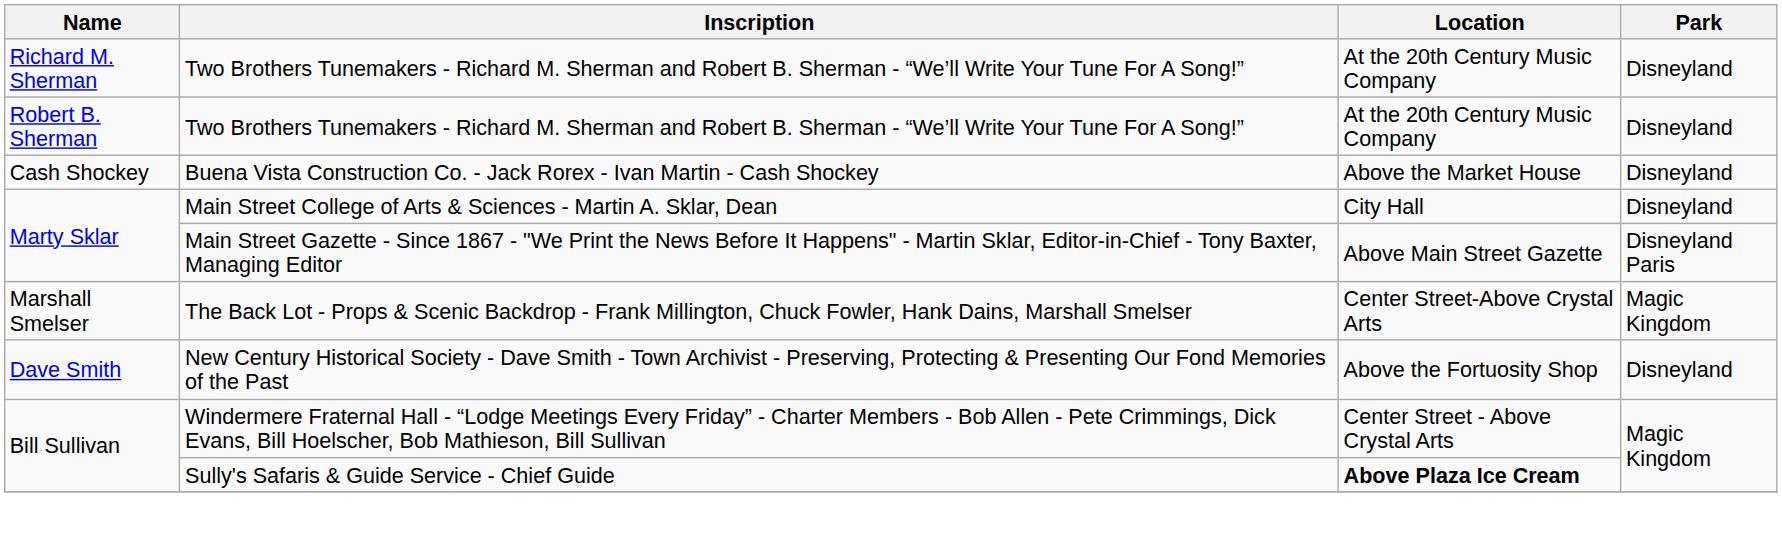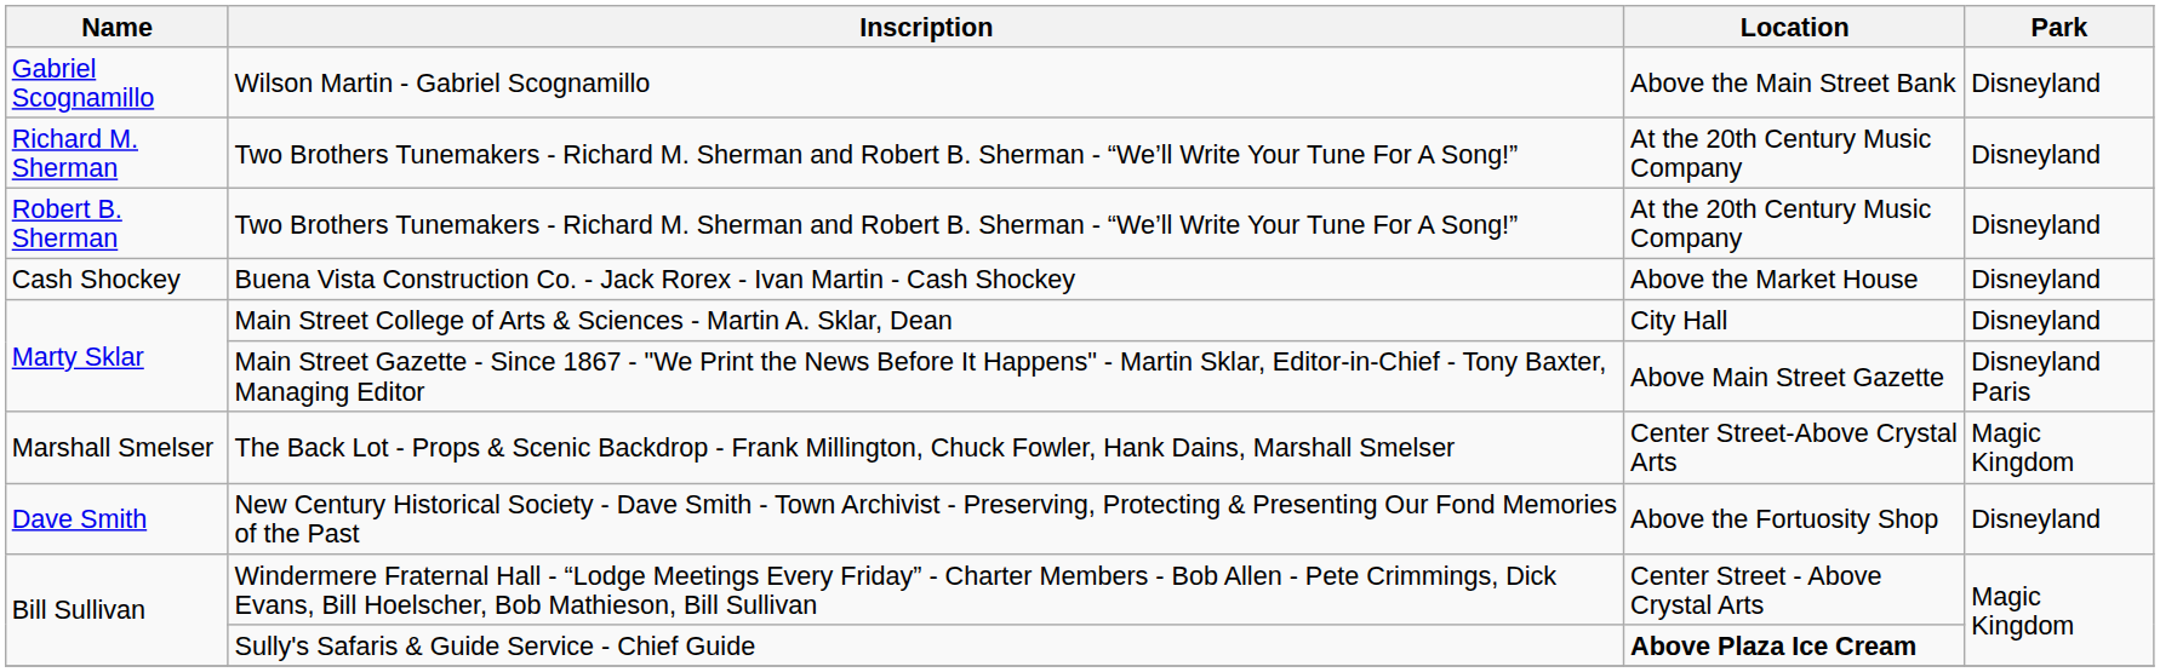+ row: Gabriel Scognamillo | Wilson Martin - Gabriel Scognamillo | Above the Main Street Bank | Disneyland
